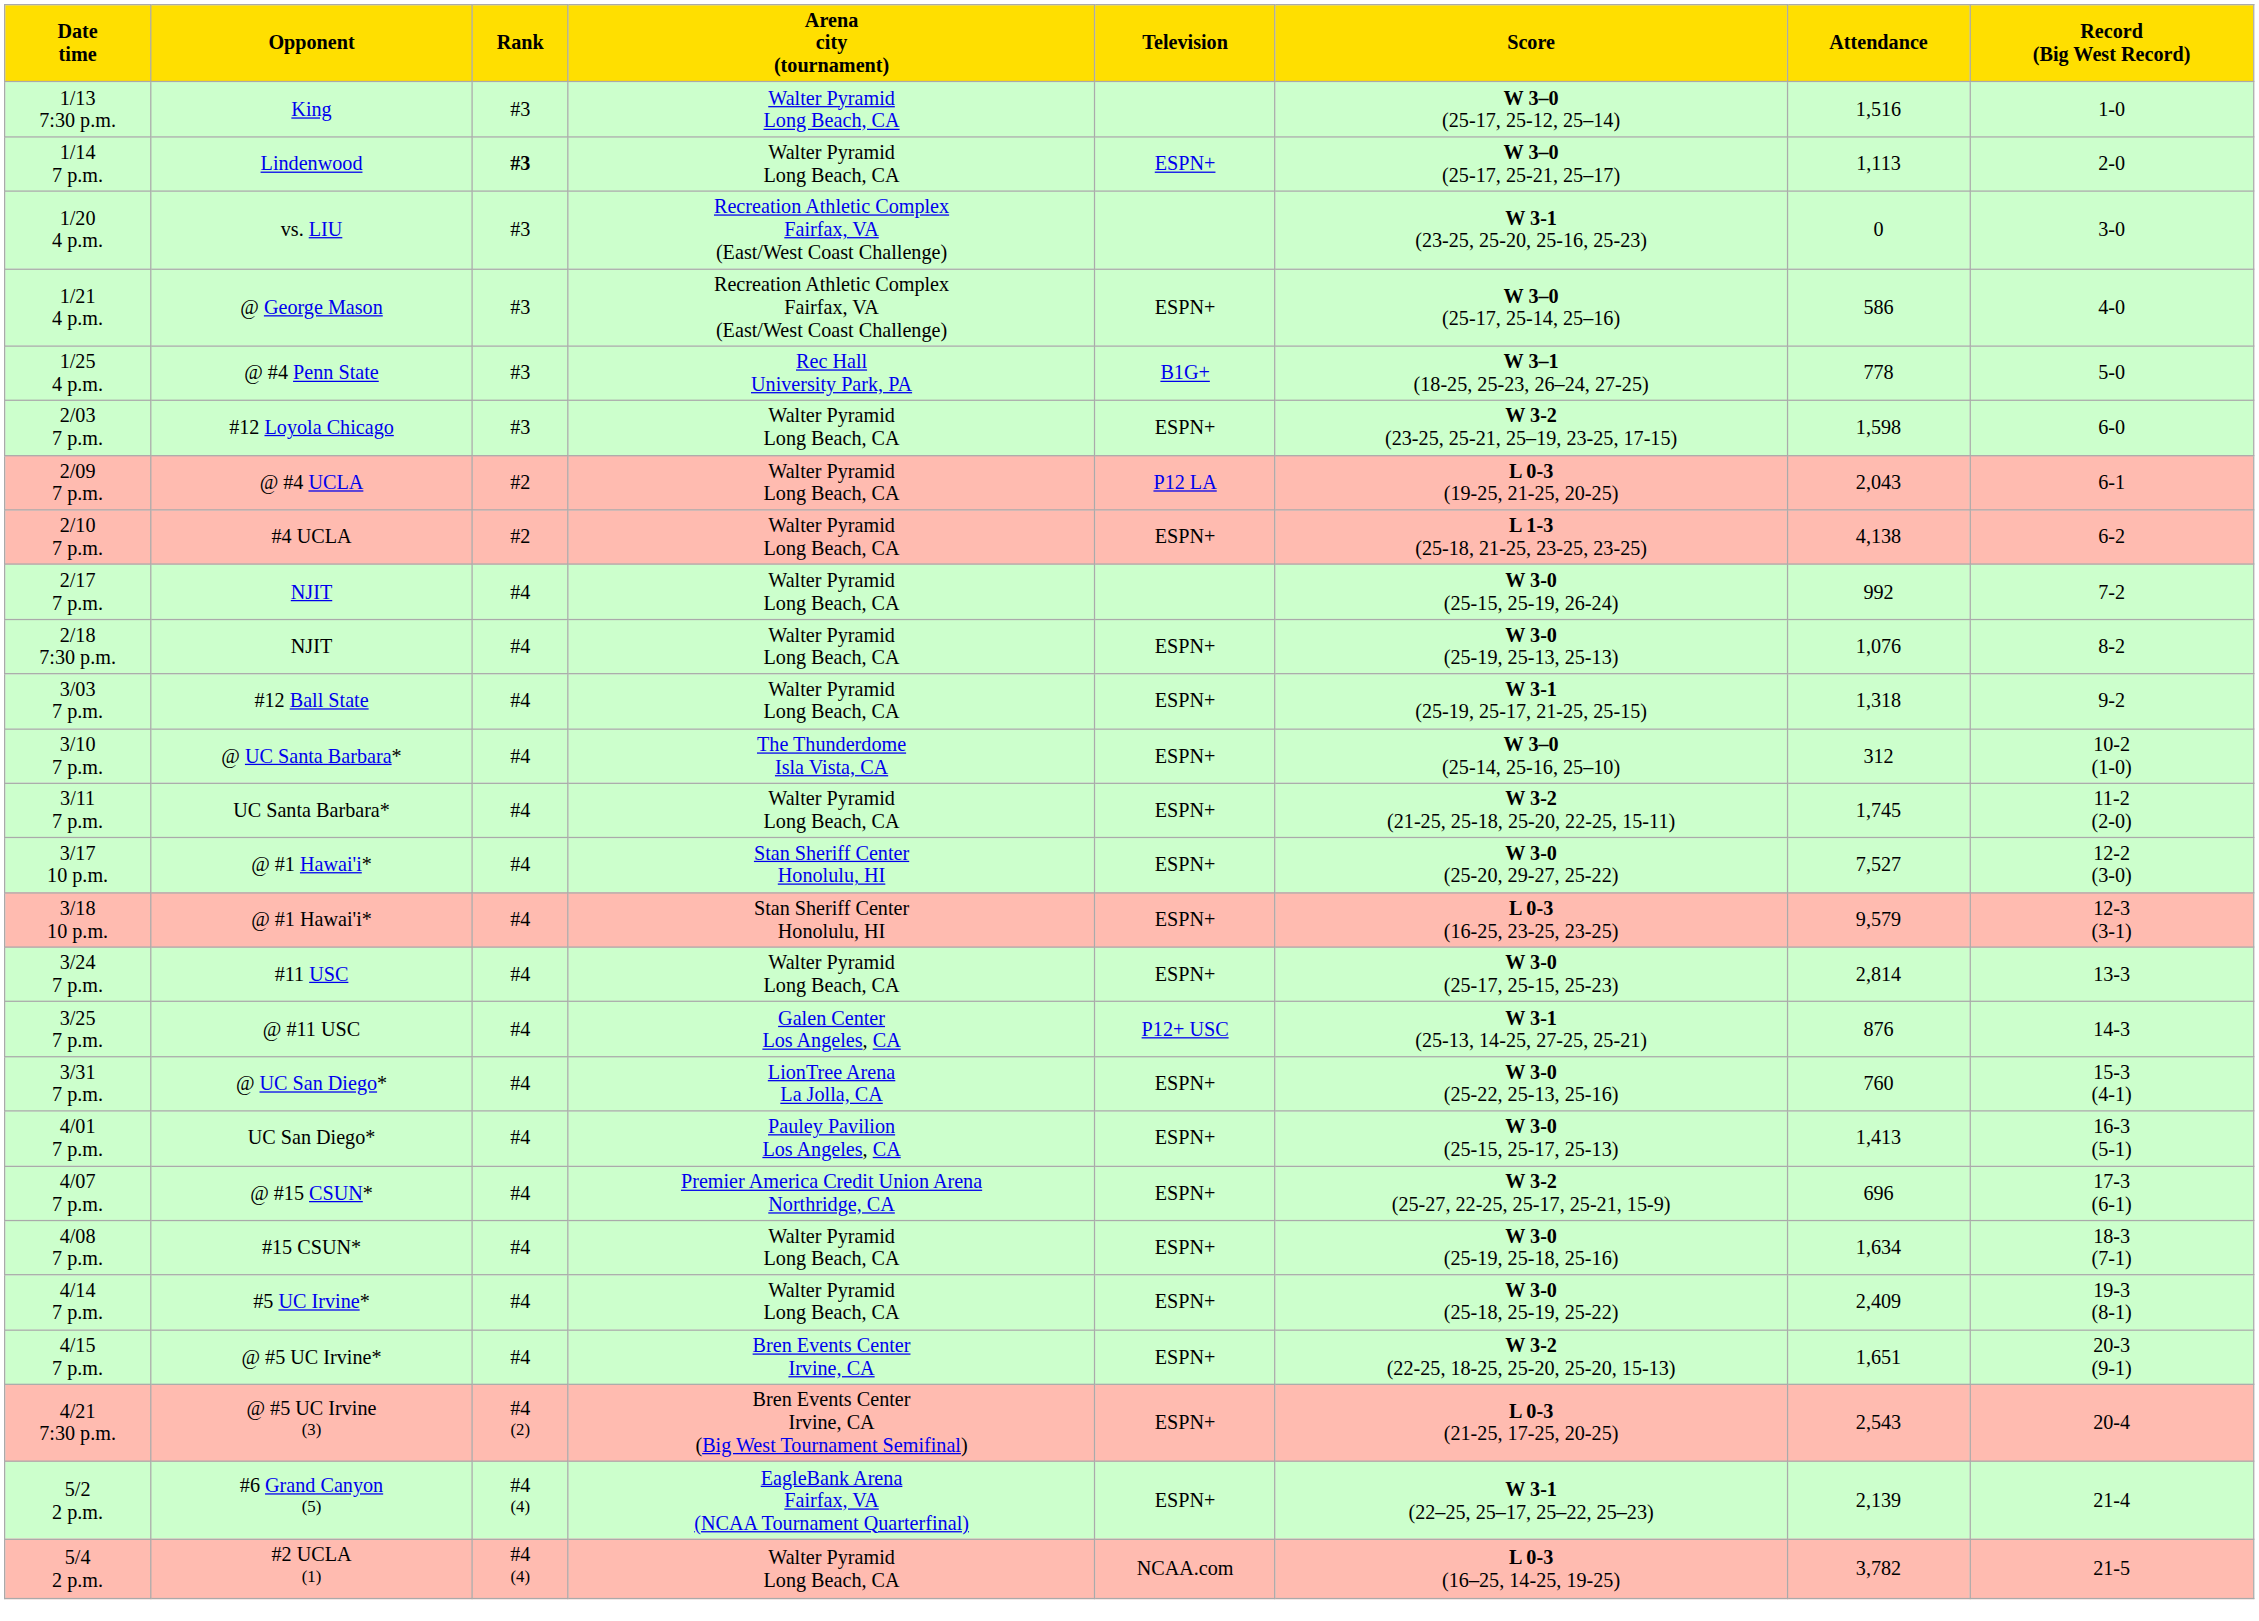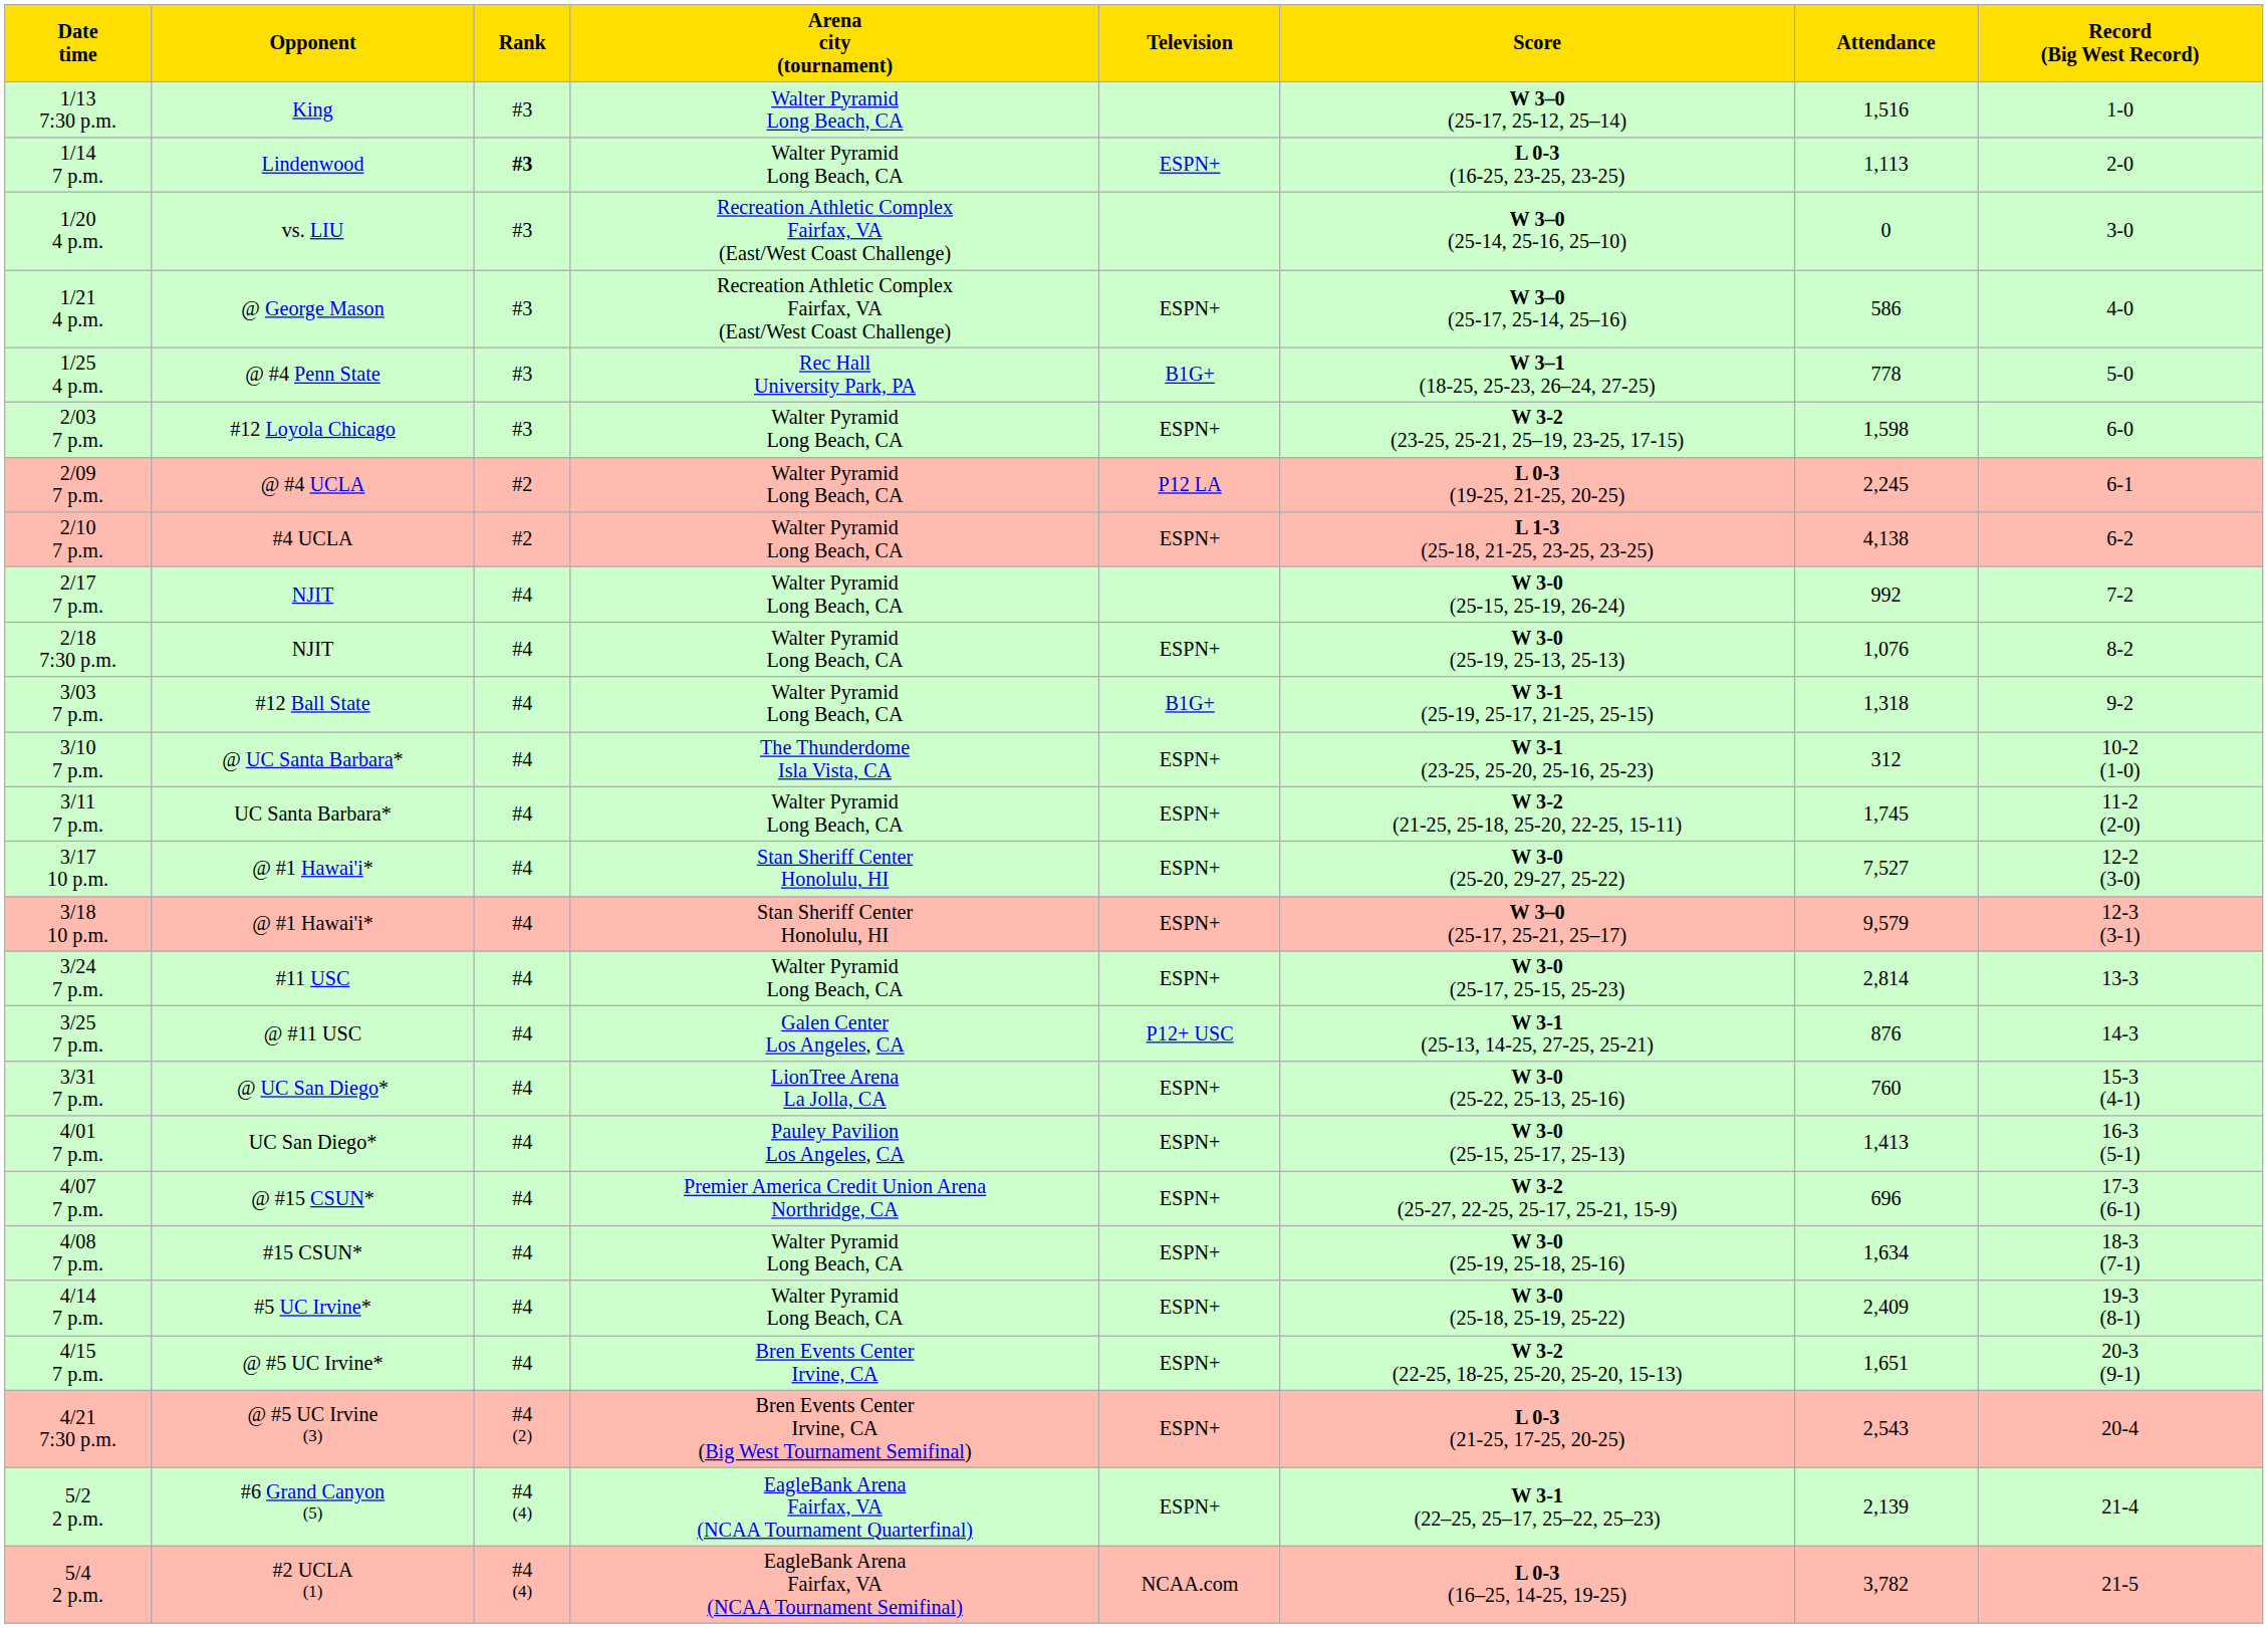1/14 7 p.m. | Score: W 3–0 (25-17, 25-21, 25–17) -> L 0-3 (16-25, 23-25, 23-25)
1/20 4 p.m. | Score: W 3-1 (23-25, 25-20, 25-16, 25-23) -> W 3–0 (25-14, 25-16, 25–10)
2/09 7 p.m. | Attendance: 2,043 -> 2,245
3/03 7 p.m. | Television: ESPN+ -> B1G+
3/10 7 p.m. | Score: W 3–0 (25-14, 25-16, 25–10) -> W 3-1 (23-25, 25-20, 25-16, 25-23)
3/18 10 p.m. | Score: L 0-3 (16-25, 23-25, 23-25) -> W 3–0 (25-17, 25-21, 25–17)
5/4 2 p.m. | Arena city (tournament): Walter Pyramid Long Beach, CA -> EagleBank Arena Fairfax, VA (NCAA Tournament Semifinal)
